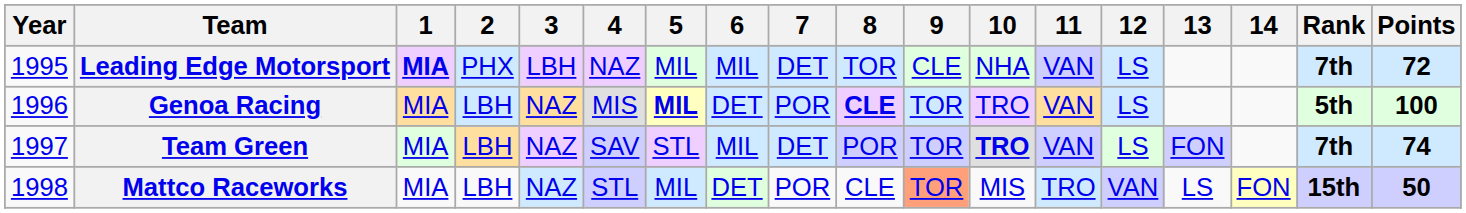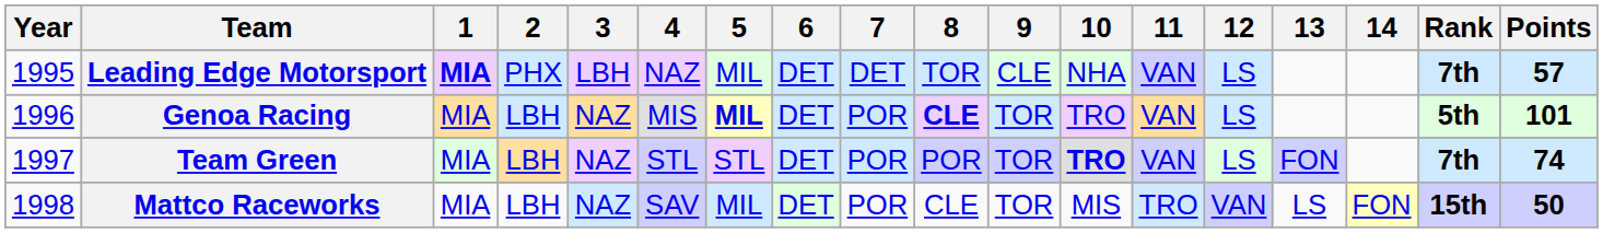Leading Edge Motorsport | 6: MIL -> DET
Leading Edge Motorsport | Points: 72 -> 57
Genoa Racing | Points: 100 -> 101
Team Green | 4: SAV -> STL
Team Green | 6: MIL -> DET
Team Green | 7: DET -> POR
Mattco Raceworks | 4: STL -> SAV
Mattco Raceworks | 9: lightsalmon background -> no background
